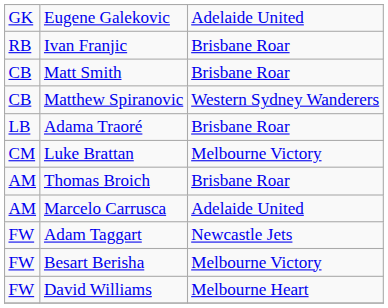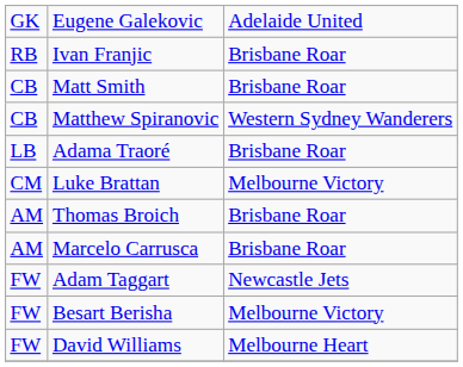Marcelo Carrusca | column 3: Adelaide United -> Brisbane Roar
